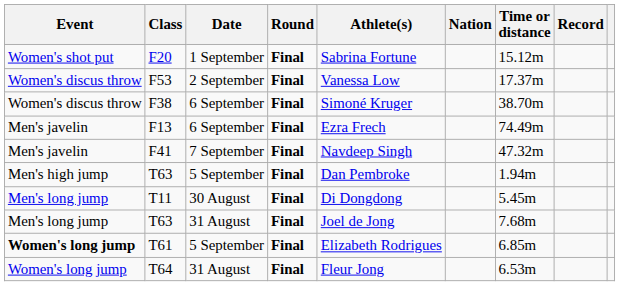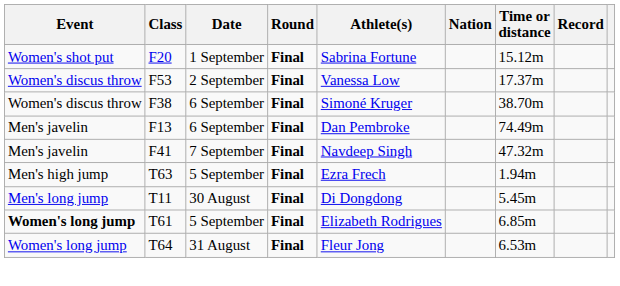F13 | Athlete(s): Ezra Frech -> Dan Pembroke
T63 / 5 September | Athlete(s): Dan Pembroke -> Ezra Frech
- row: Men's long jump | T63 | 31 August | Final | Joel de Jong | 7.68m
